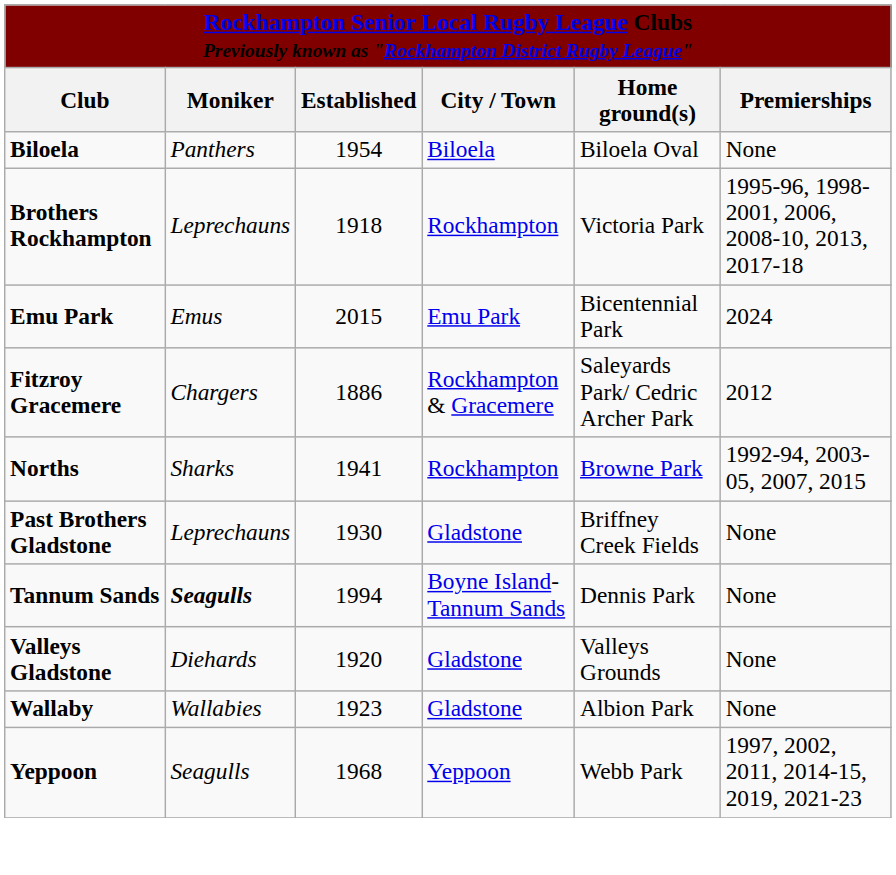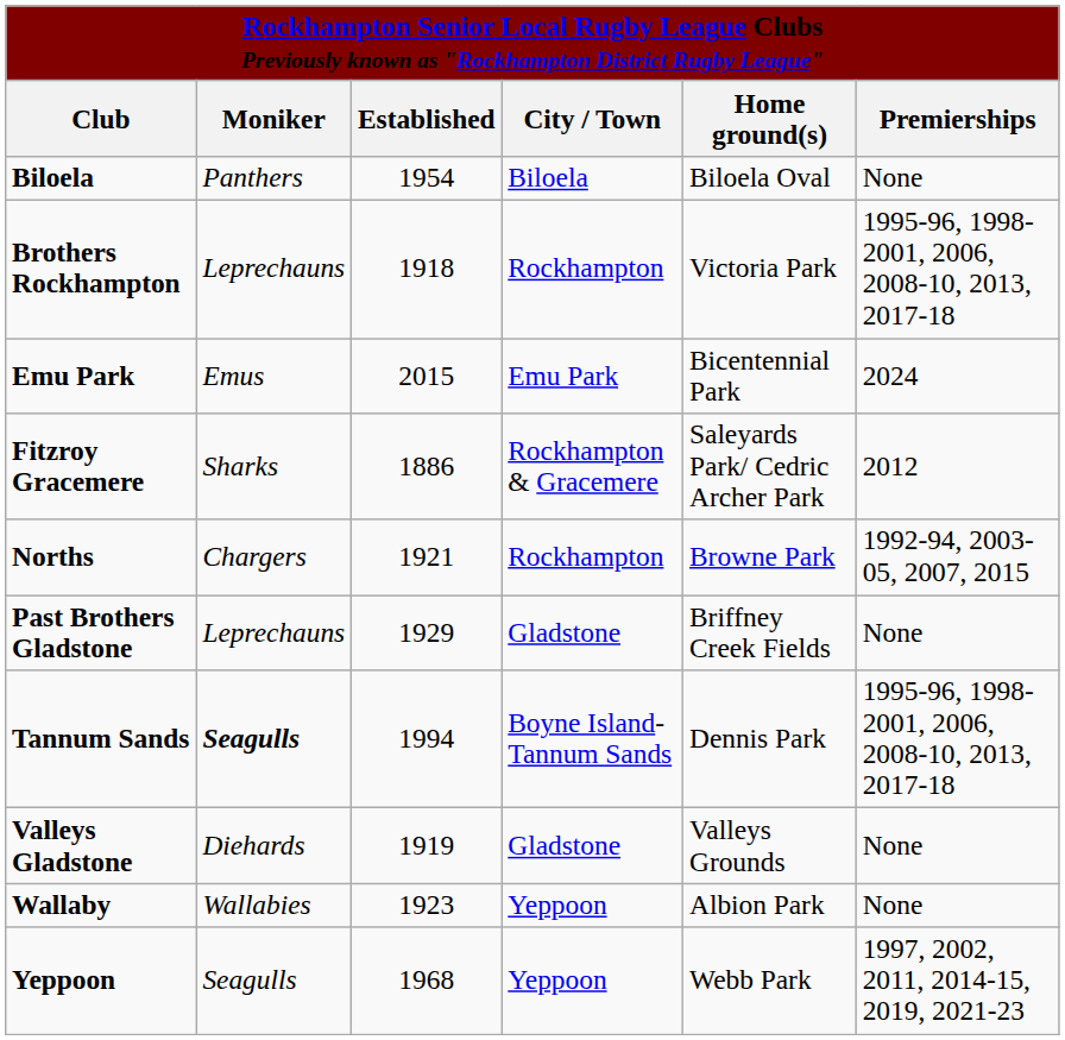Fitzroy Gracemere | Moniker: Chargers -> Sharks
Norths | Moniker: Sharks -> Chargers
Norths | Established: 1941 -> 1921
Past Brothers Gladstone | Established: 1930 -> 1929
Tannum Sands | Premierships: None -> 1995-96, 1998-2001, 2006, 2008-10, 2013, 2017-18
Valleys Gladstone | Established: 1920 -> 1919
Wallaby | City / Town: Gladstone -> Yeppoon
